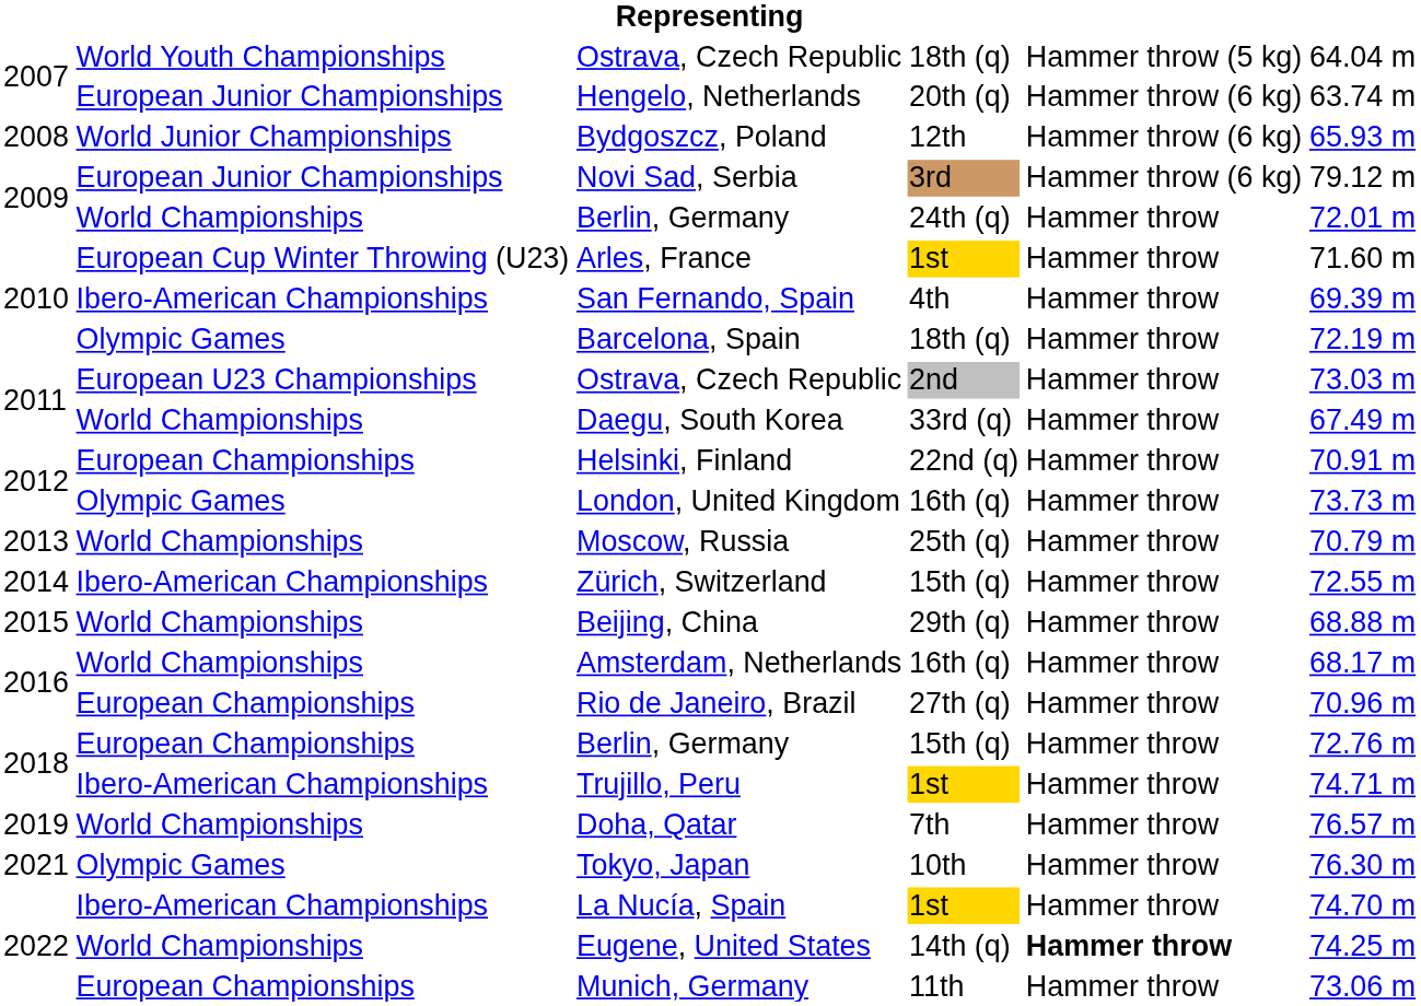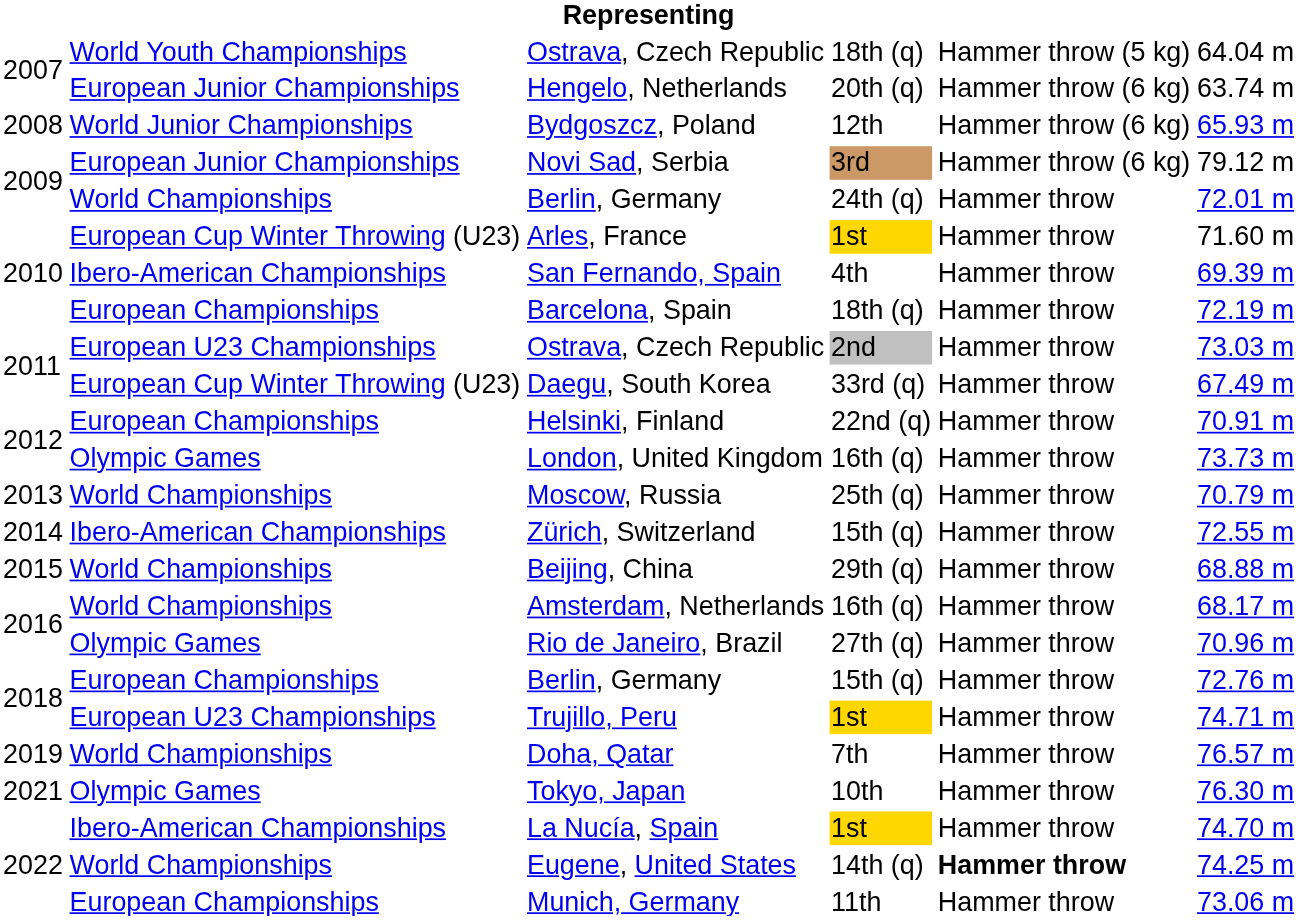Barcelona, Spain | column 2: Olympic Games -> European Championships
Daegu, South Korea | column 2: World Championships -> European Cup Winter Throwing (U23)
Rio de Janeiro, Brazil | column 2: European Championships -> Olympic Games
Trujillo, Peru | column 2: Ibero-American Championships -> European U23 Championships
